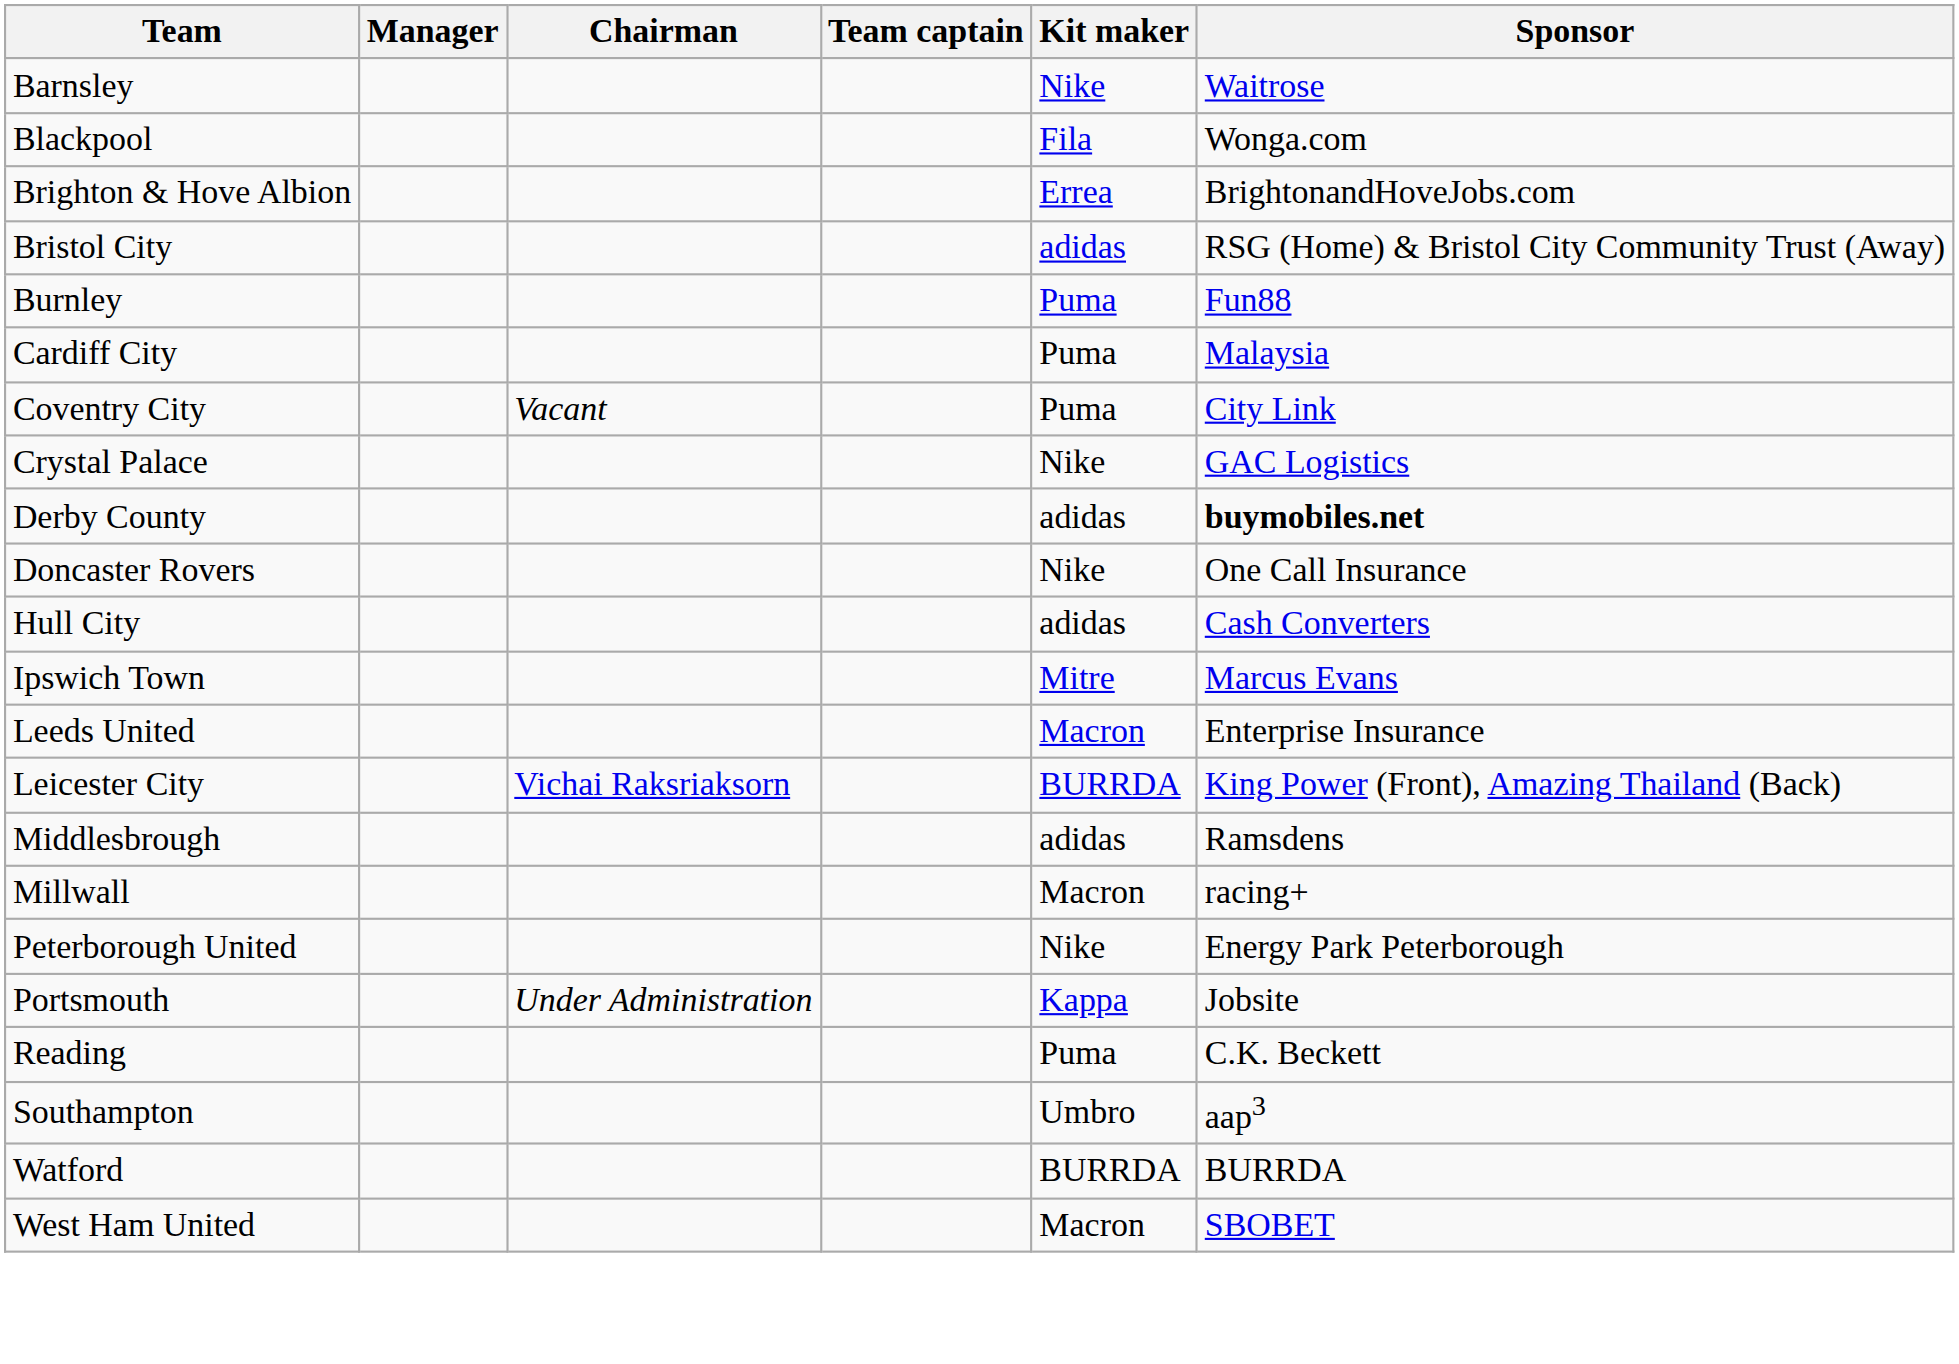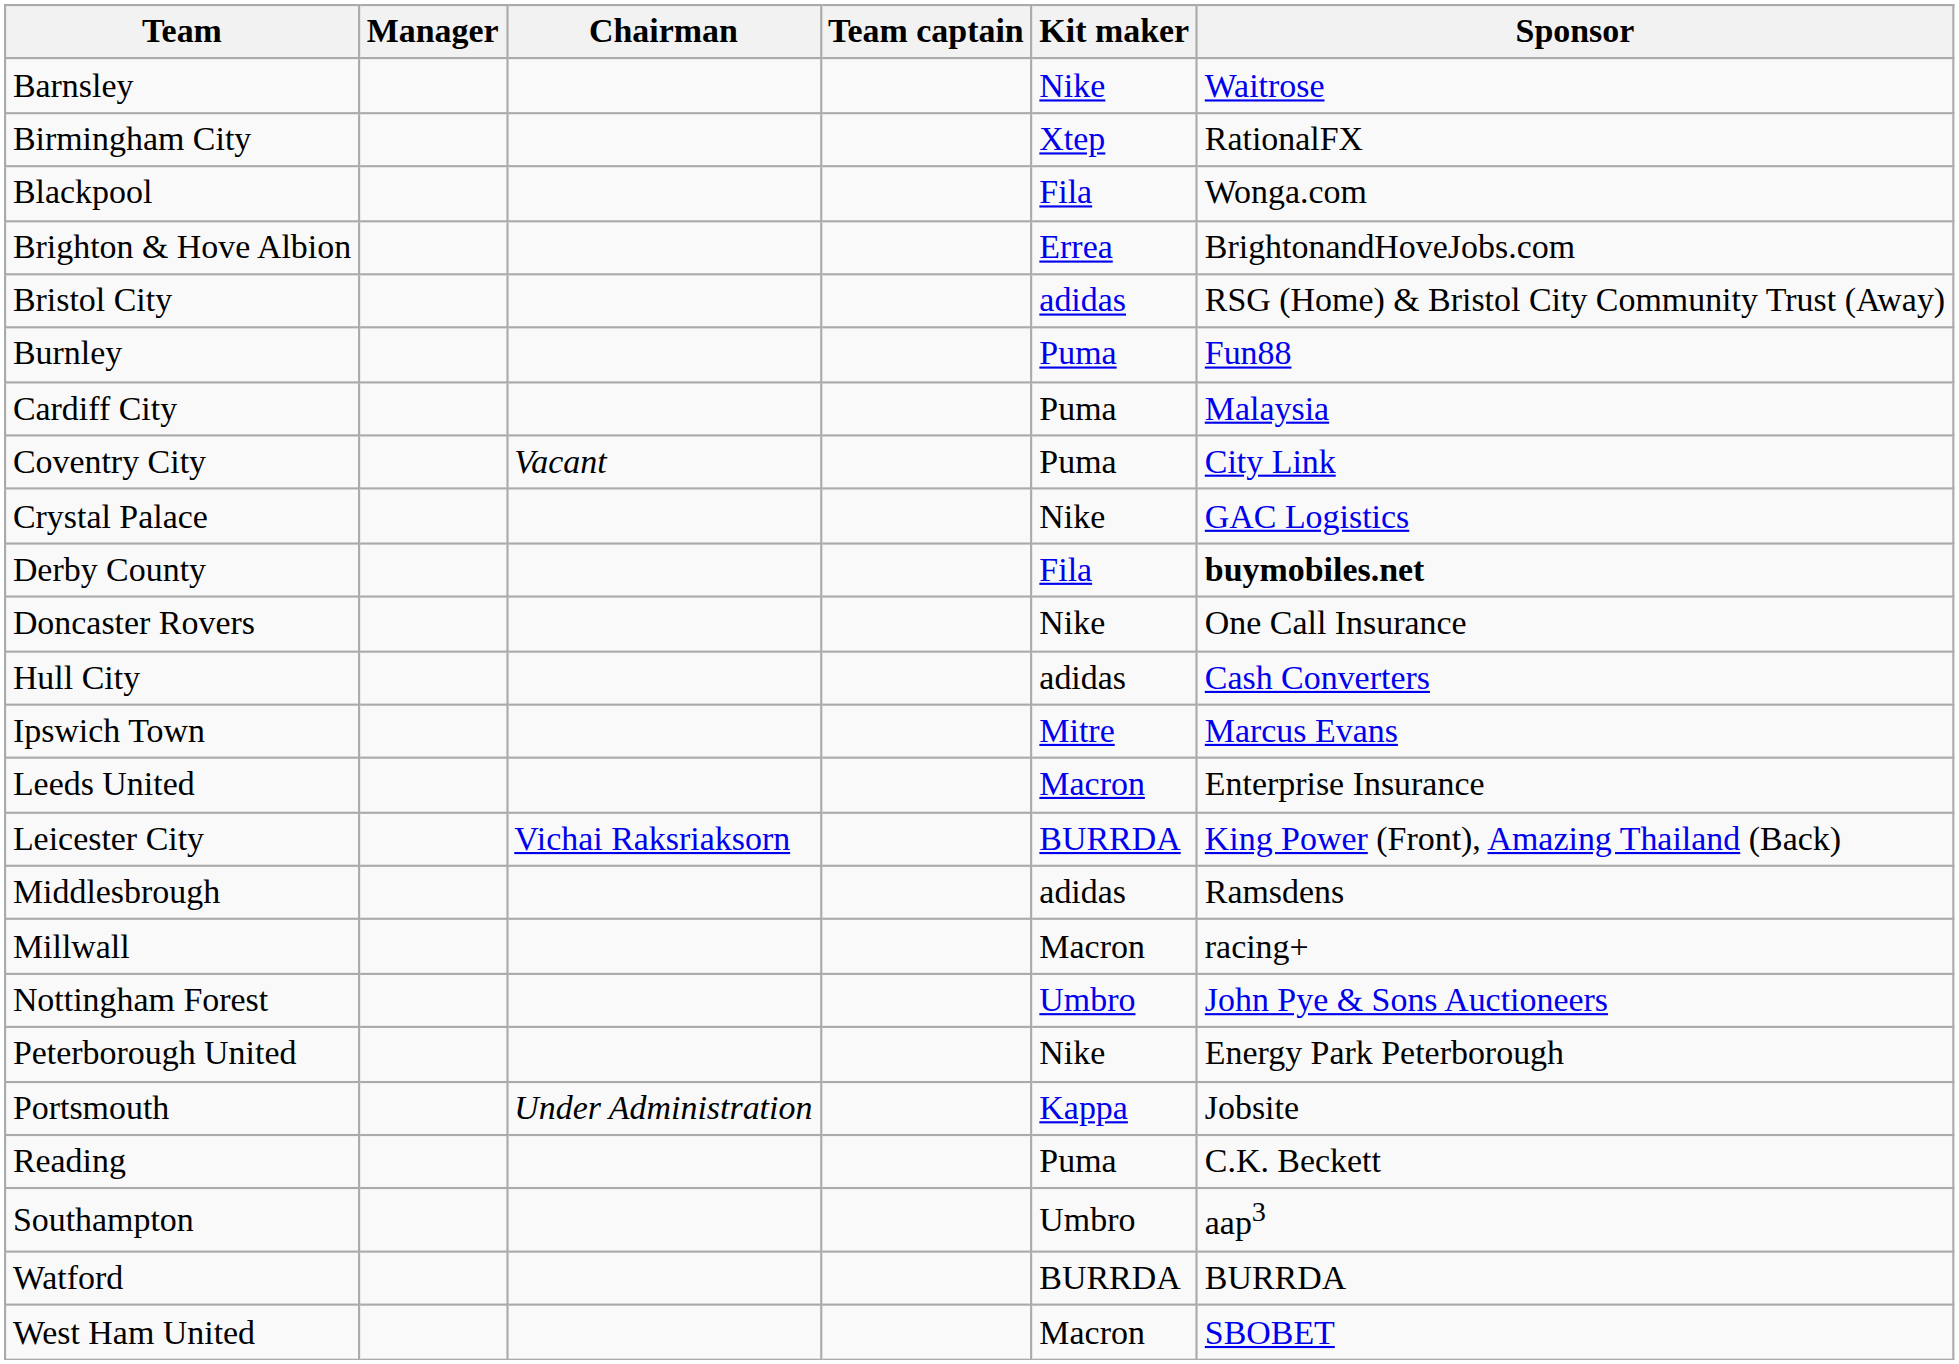+ row: Birmingham City | Xtep | RationalFX
Derby County | Kit maker: adidas -> Fila
+ row: Nottingham Forest | Umbro | John Pye & Sons Auctioneers
